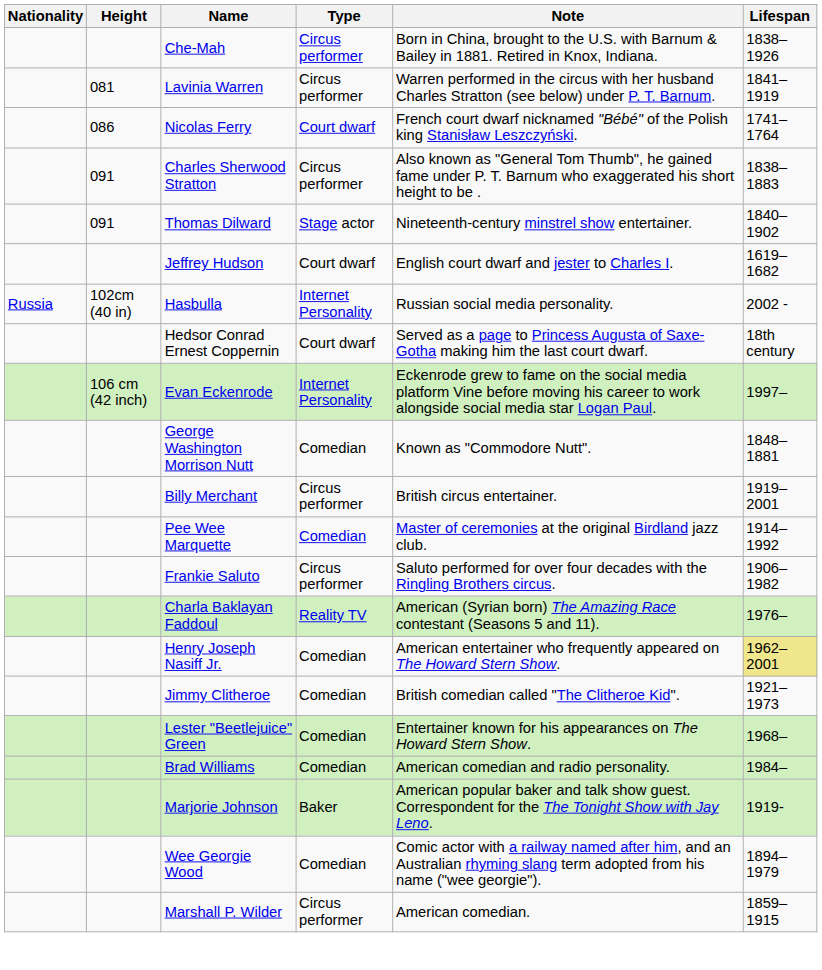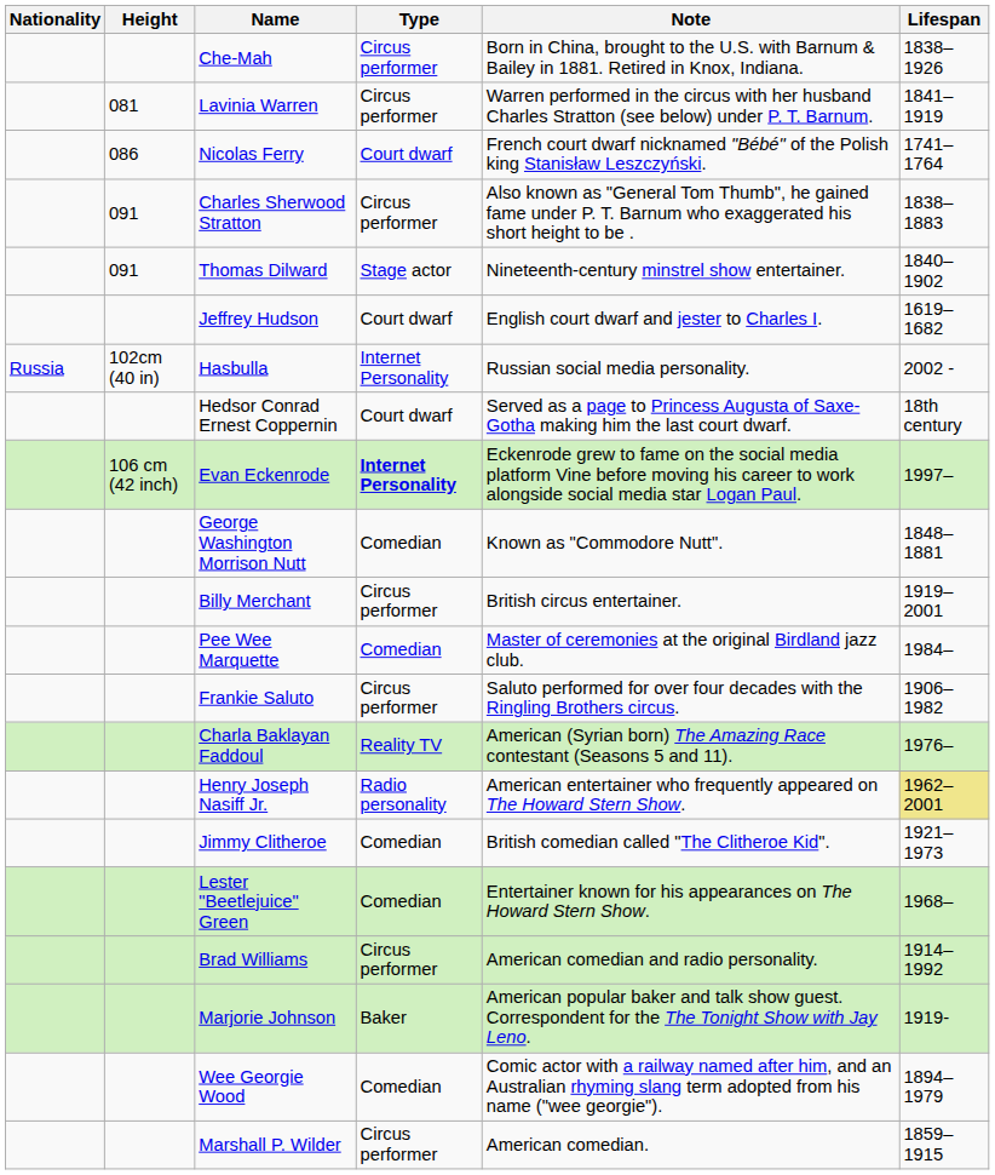Evan Eckenrode | Type: normal -> bold
Pee Wee Marquette | Lifespan: 1914–1992 -> 1984–
Henry Joseph Nasiff Jr. | Type: Comedian -> Radio personality
Brad Williams | Type: Comedian -> Circus performer
Brad Williams | Lifespan: 1984– -> 1914–1992
